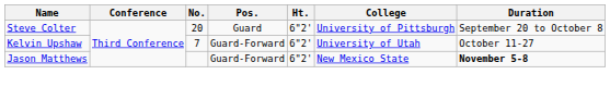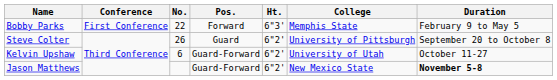+ row: Bobby Parks | First Conference | 22 | Forward | 6"3' | Memphis State | February 9 to May 5
Steve Colter | No.: 20 -> 26
Kelvin Upshaw | No.: 7 -> 6
